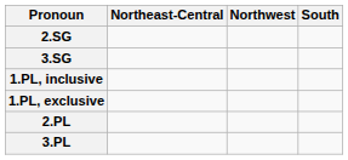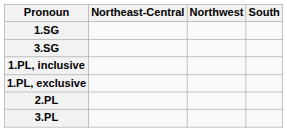+ row: 1.SG
- row: 2.SG
